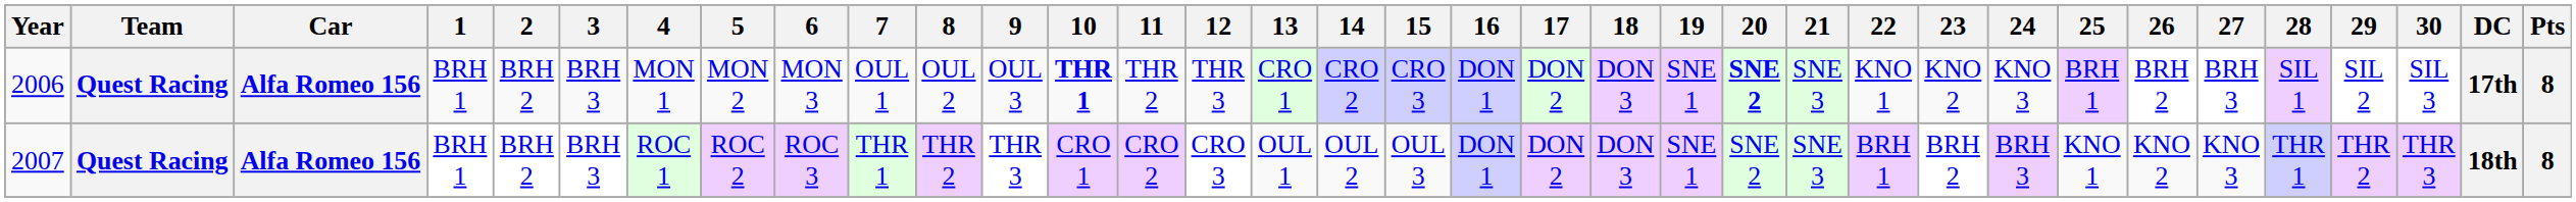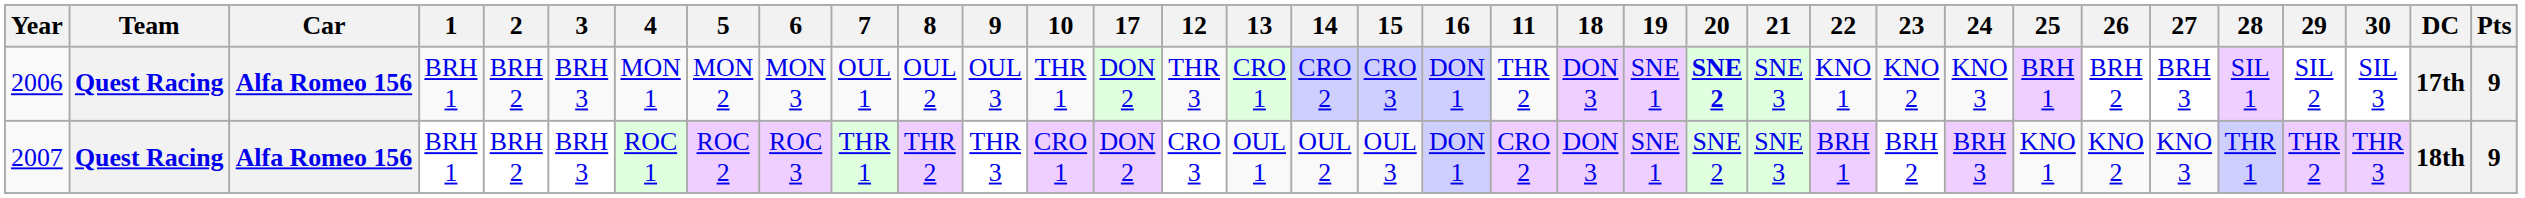columns swapped: 11 <-> 17
2006 | 10: bold -> normal
2006 | Pts: 8 -> 9
2007 | Pts: 8 -> 9
